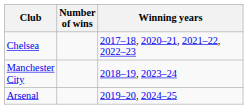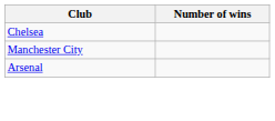- column: Winning years | 2017–18, 2020–21, 2021–22, 2022–23 | 2018–19, 2023–24 | 2019–20, 2024–25
